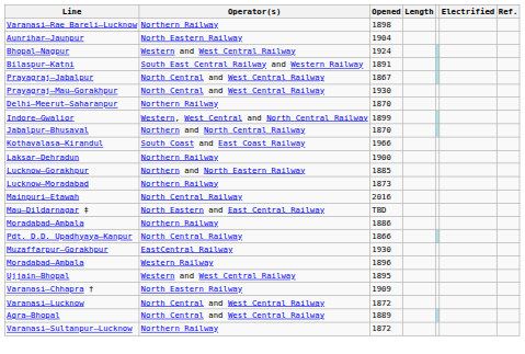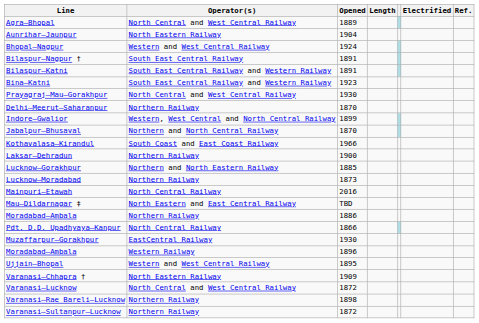rows swapped: Agra–Bhopal <-> Varanasi–Rae Bareli–Lucknow
+ row: Bilaspur–Nagpur † | South East Central Railway | 1891
+ row: Bina–Katni | South East Central Railway and Western Railway | 1923
- row: Prayagraj–Jabalpur | North Central and West Central Railway | 1867
